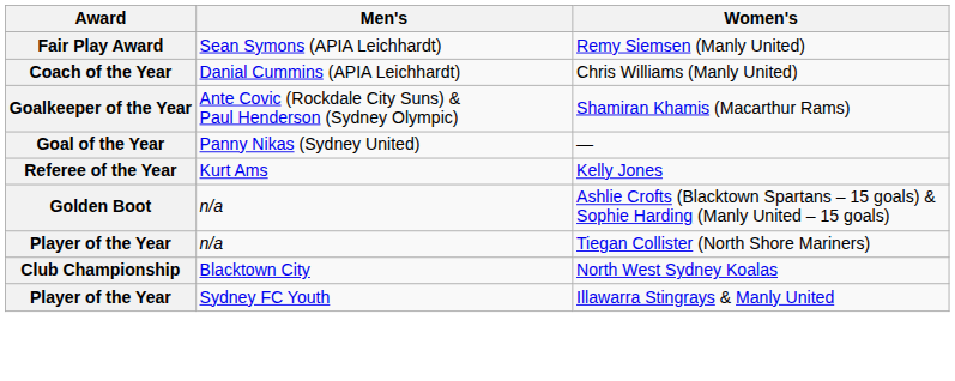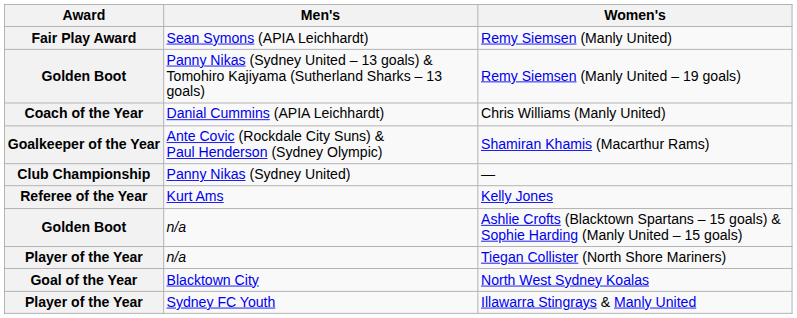+ row: Golden Boot | Panny Nikas (Sydney United – 13 goals) & Tomohiro Kajiyama (Sutherland Sharks – 13 goals) | Remy Siemsen (Manly United – 19 goals)
— | Award: Goal of the Year -> Club Championship
North West Sydney Koalas | Award: Club Championship -> Goal of the Year
